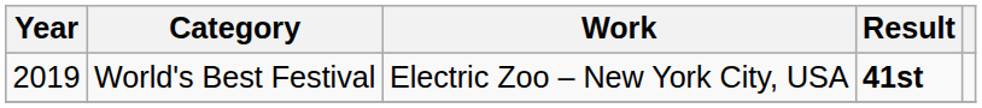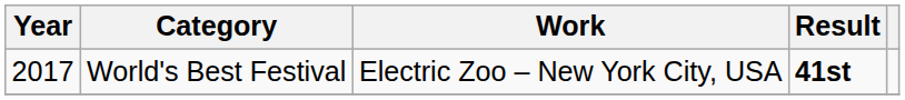World's Best Festival | Year: 2019 -> 2017
